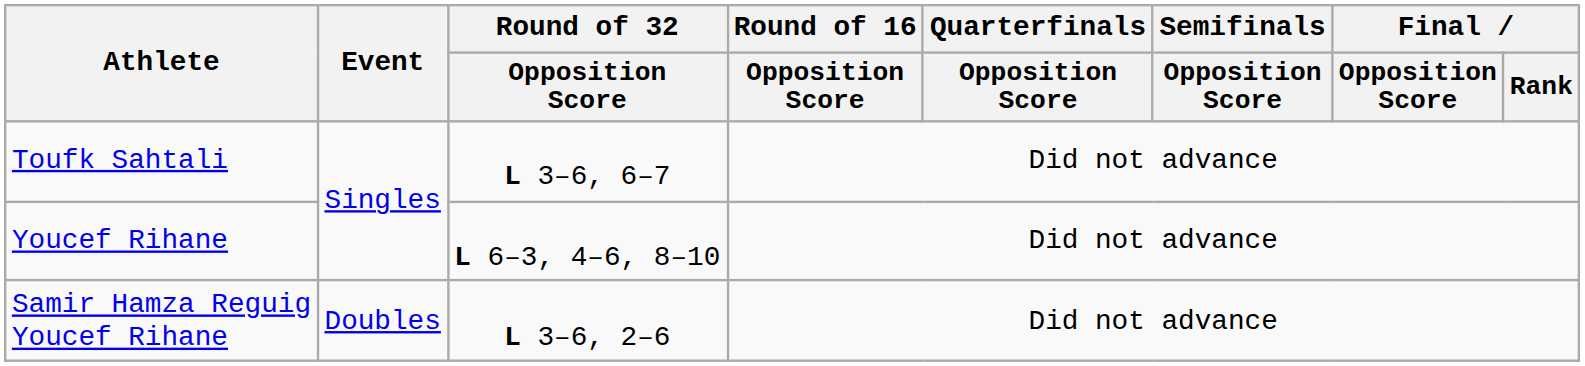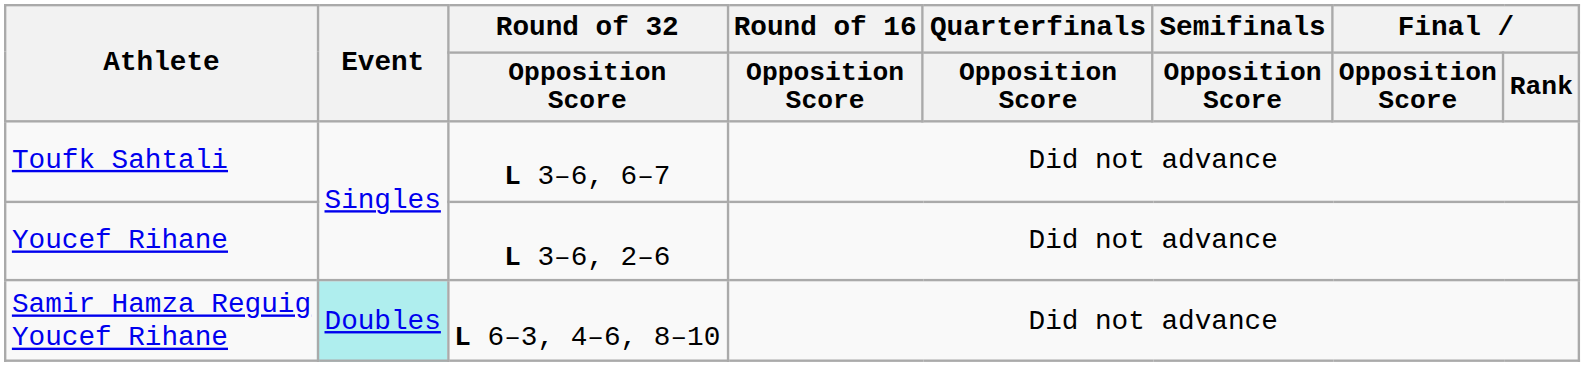Youcef Rihane | Round of 32 / Opposition Score: L 6–3, 4–6, 8–10 -> L 3–6, 2–6
Samir Hamza Reguig Youcef Rihane | Event: no background -> paleturquoise background
Samir Hamza Reguig Youcef Rihane | Round of 32 / Opposition Score: L 3–6, 2–6 -> L 6–3, 4–6, 8–10
